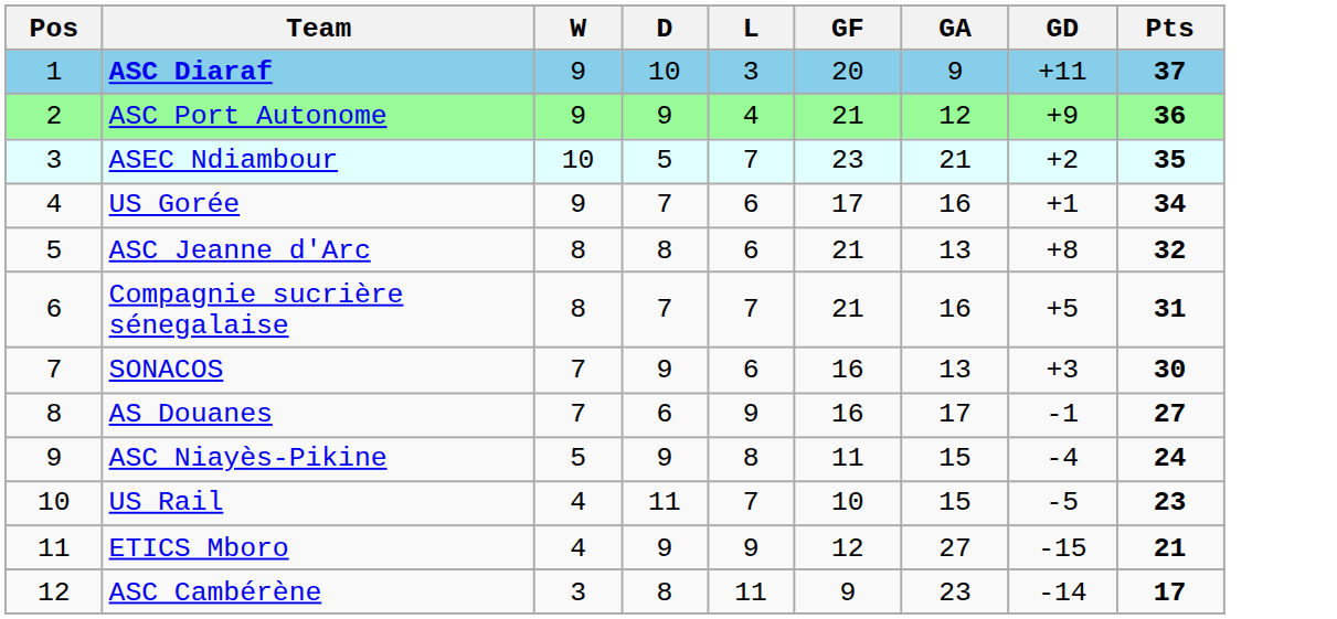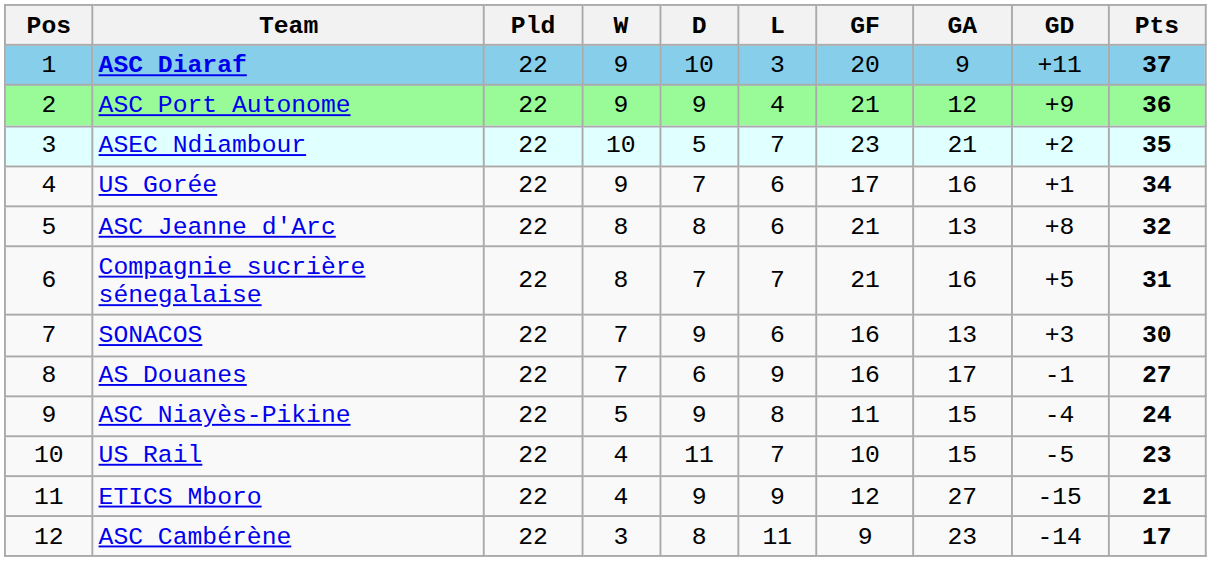+ column: Pld | 22 | 22 | 22 | 22 | 22 | 22 | 22 | 22 | 22 | 22 | 22 | 22
